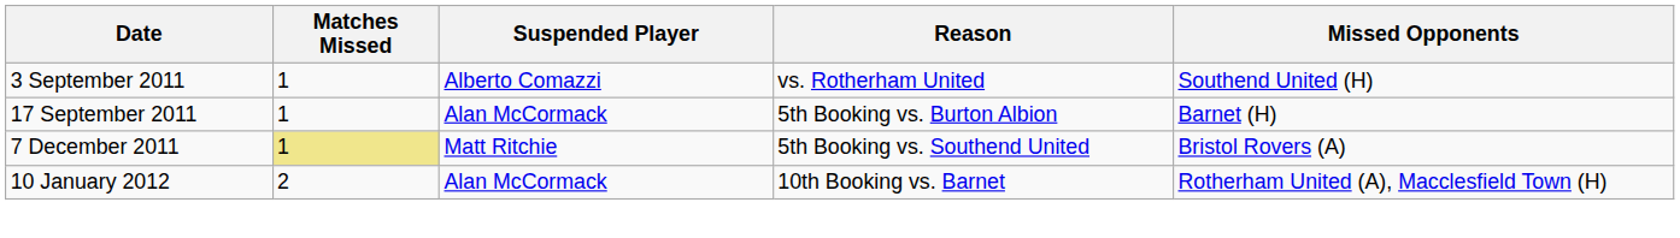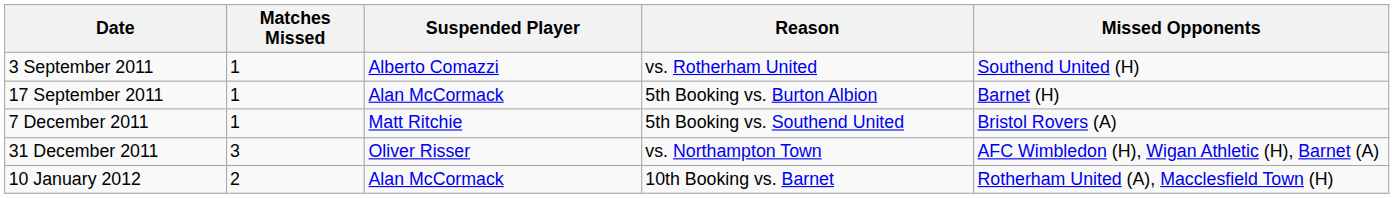7 December 2011 | Matches Missed: khaki background -> no background
+ row: 31 December 2011 | 3 | Oliver Risser | vs. Northampton Town | AFC Wimbledon (H), Wigan Athletic (H), Barnet (A)
